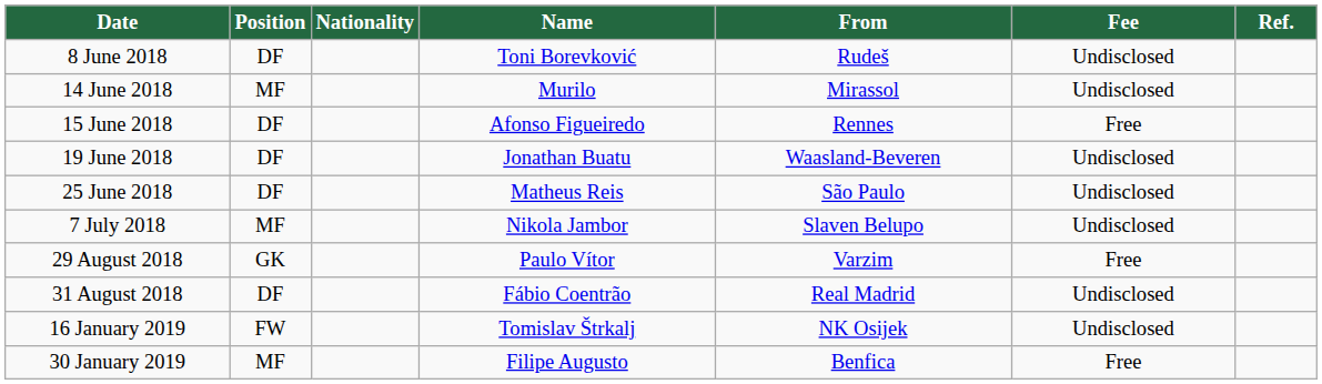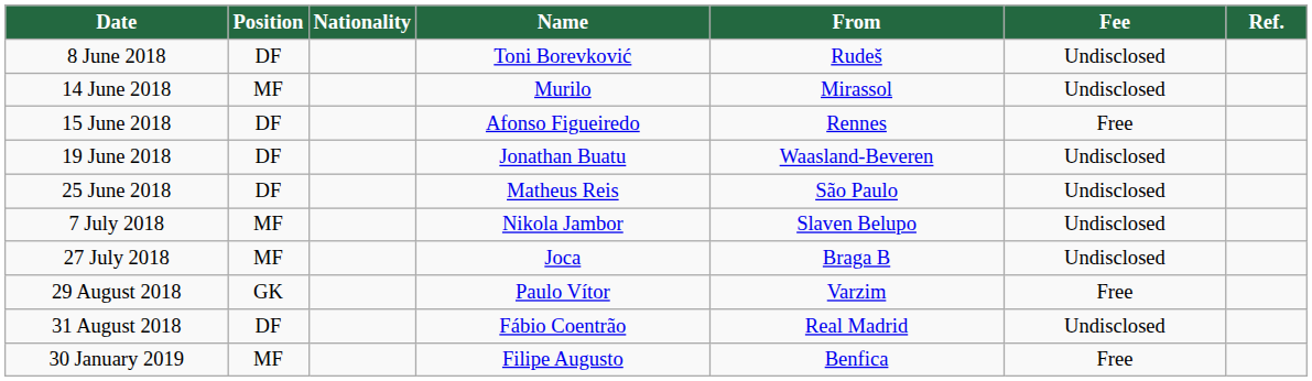+ row: 27 July 2018 | MF | Joca | Braga B | Undisclosed
- row: 16 January 2019 | FW | Tomislav Štrkalj | NK Osijek | Undisclosed
